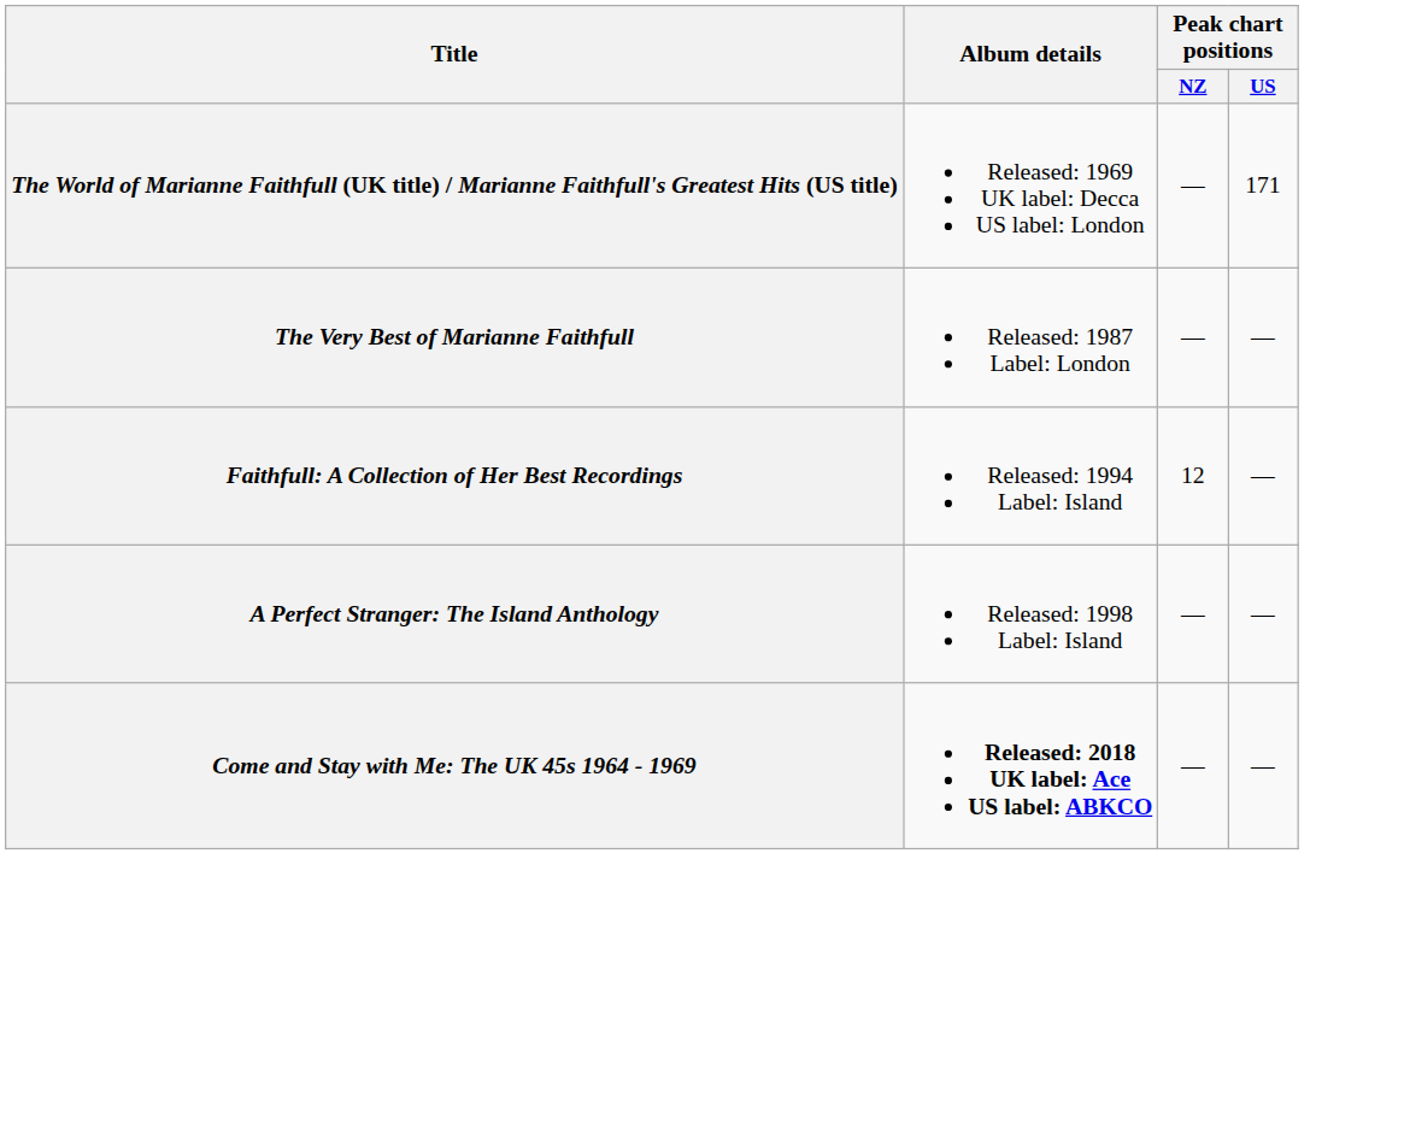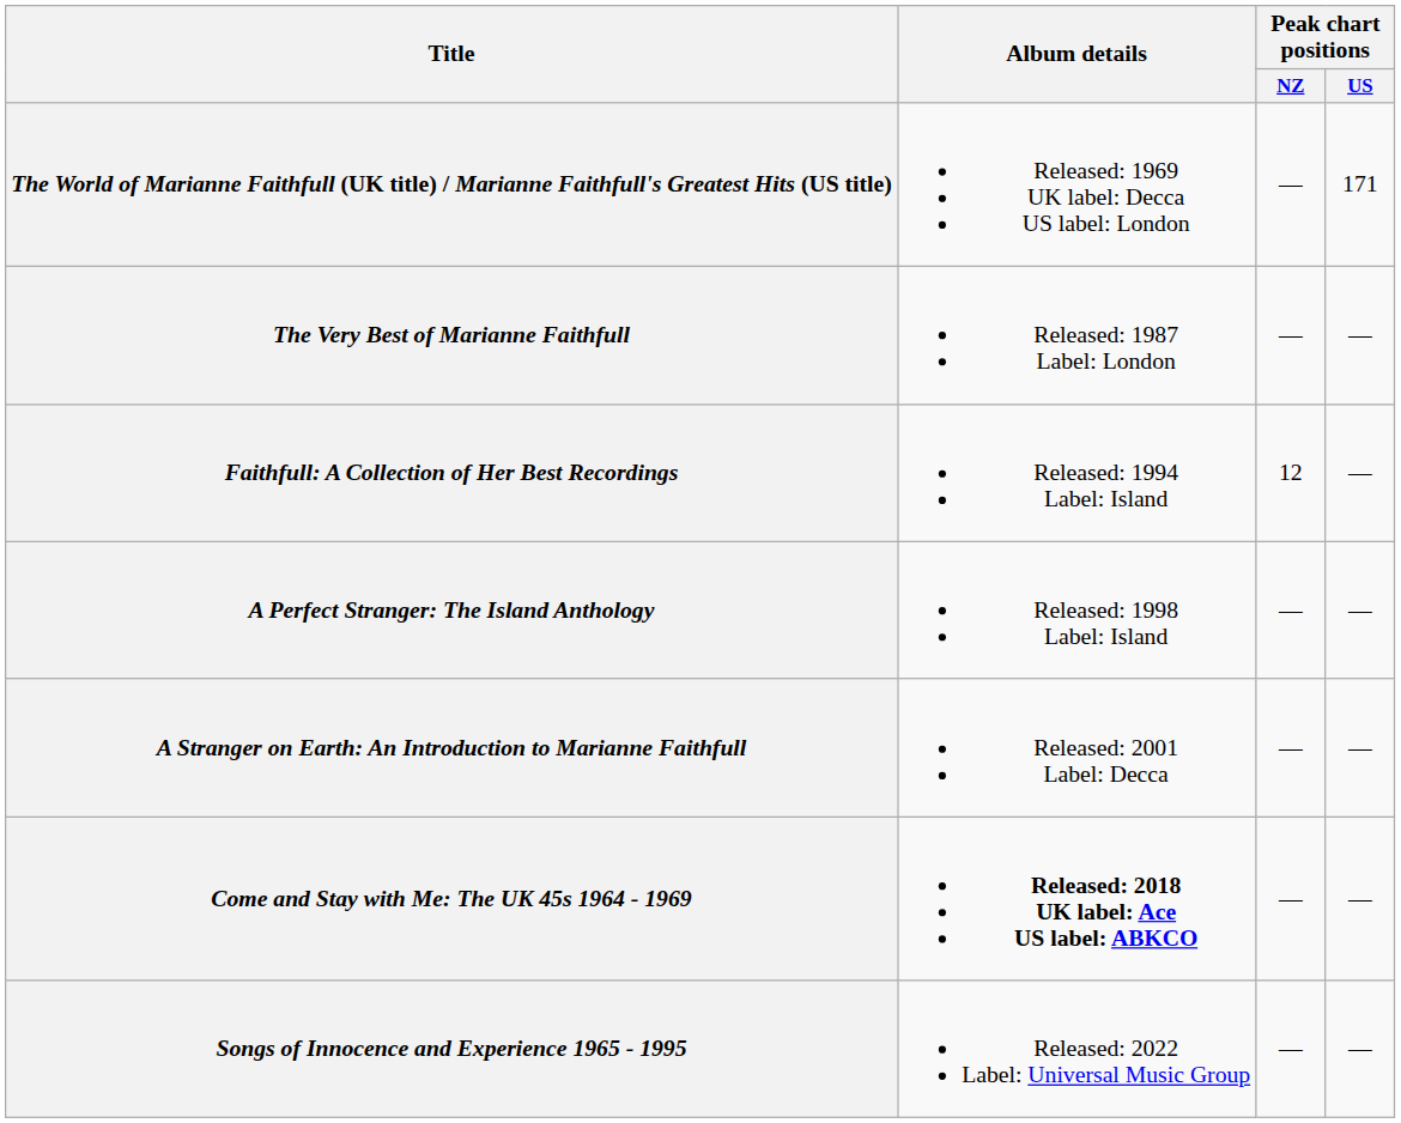+ row: A Stranger on Earth: An Introduction to Marianne Faithfull | Released: 2001 Label: Decca | — | —
+ row: Songs of Innocence and Experience 1965 - 1995 | Released: 2022 Label: Universal Music Group | — | —
